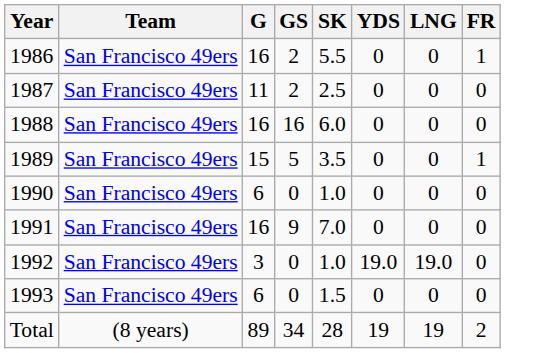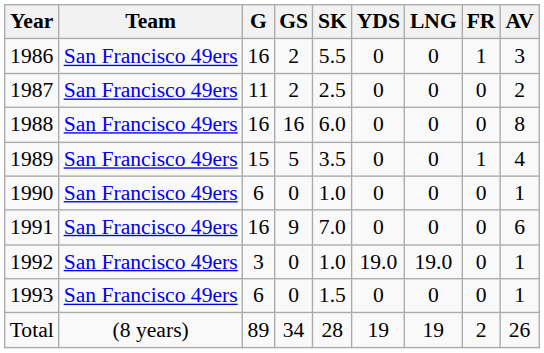+ column: AV | 3 | 2 | 8 | 4 | 1 | 6 | 1 | 1 | 26
